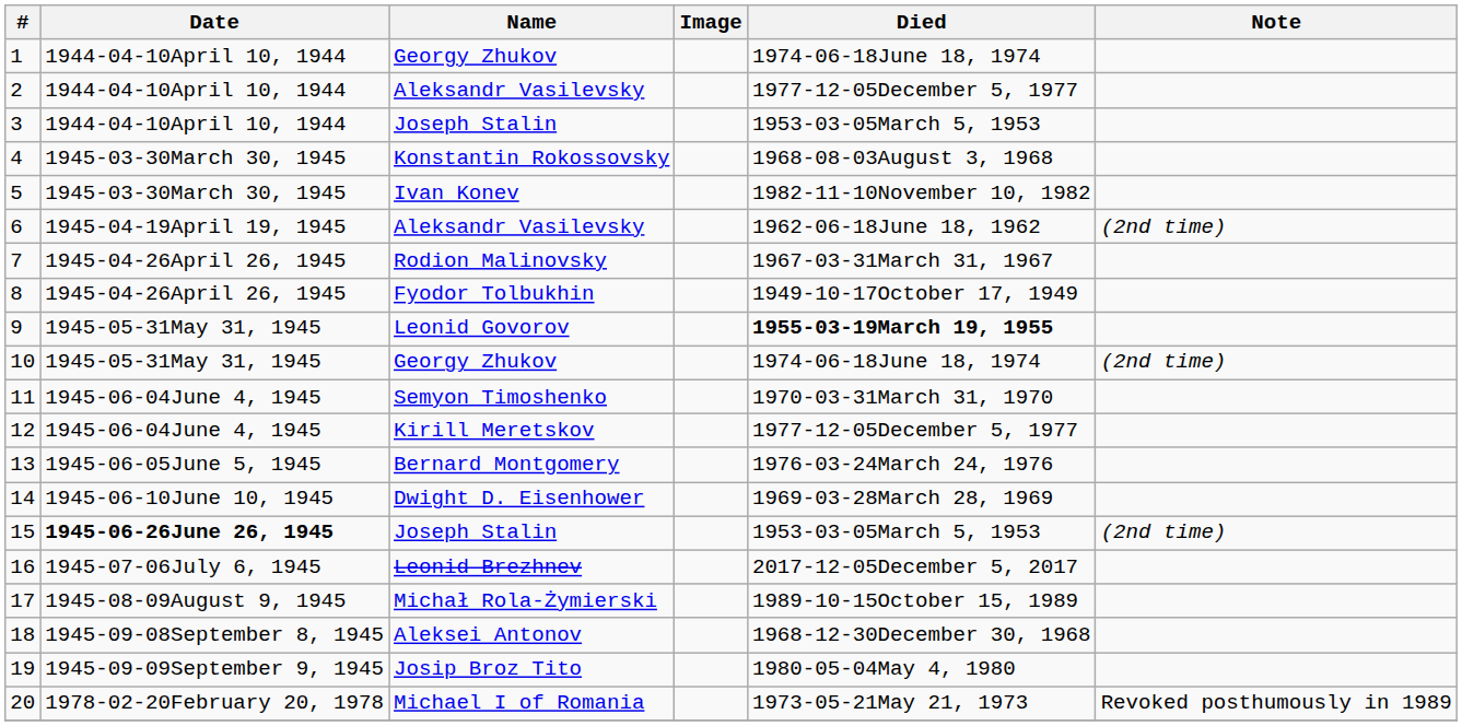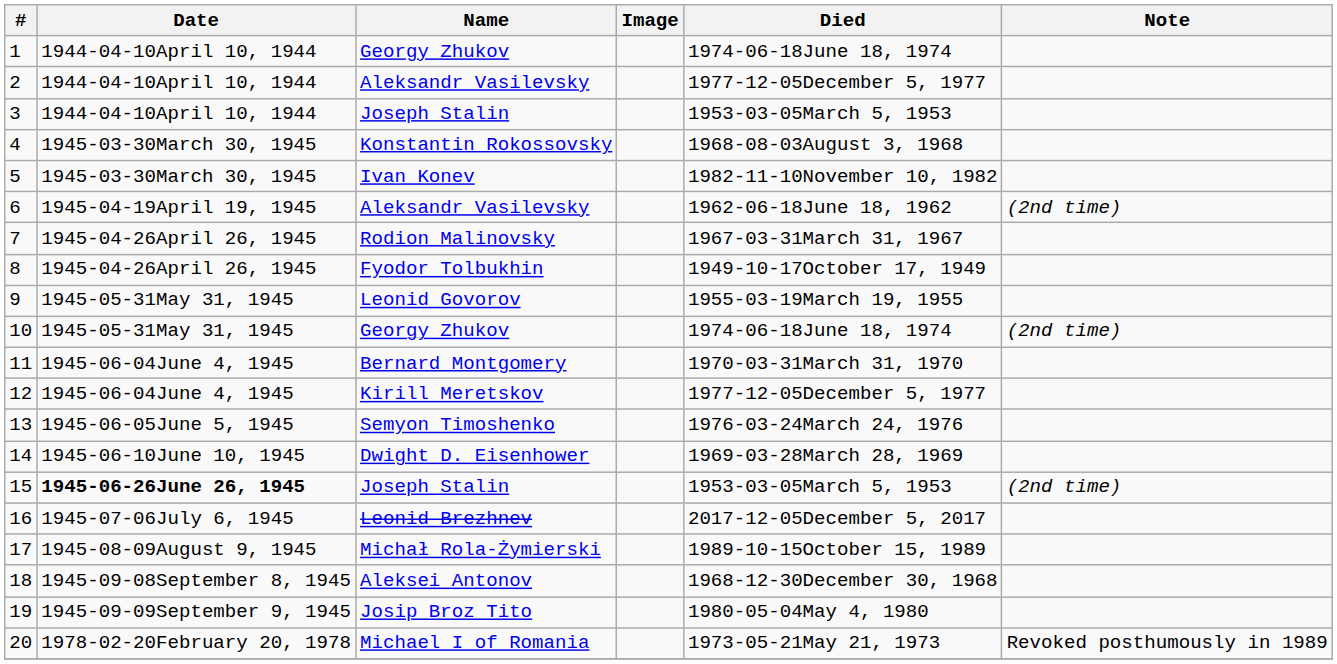9 | Died: bold -> normal
11 | Name: Semyon Timoshenko -> Bernard Montgomery
13 | Name: Bernard Montgomery -> Semyon Timoshenko
